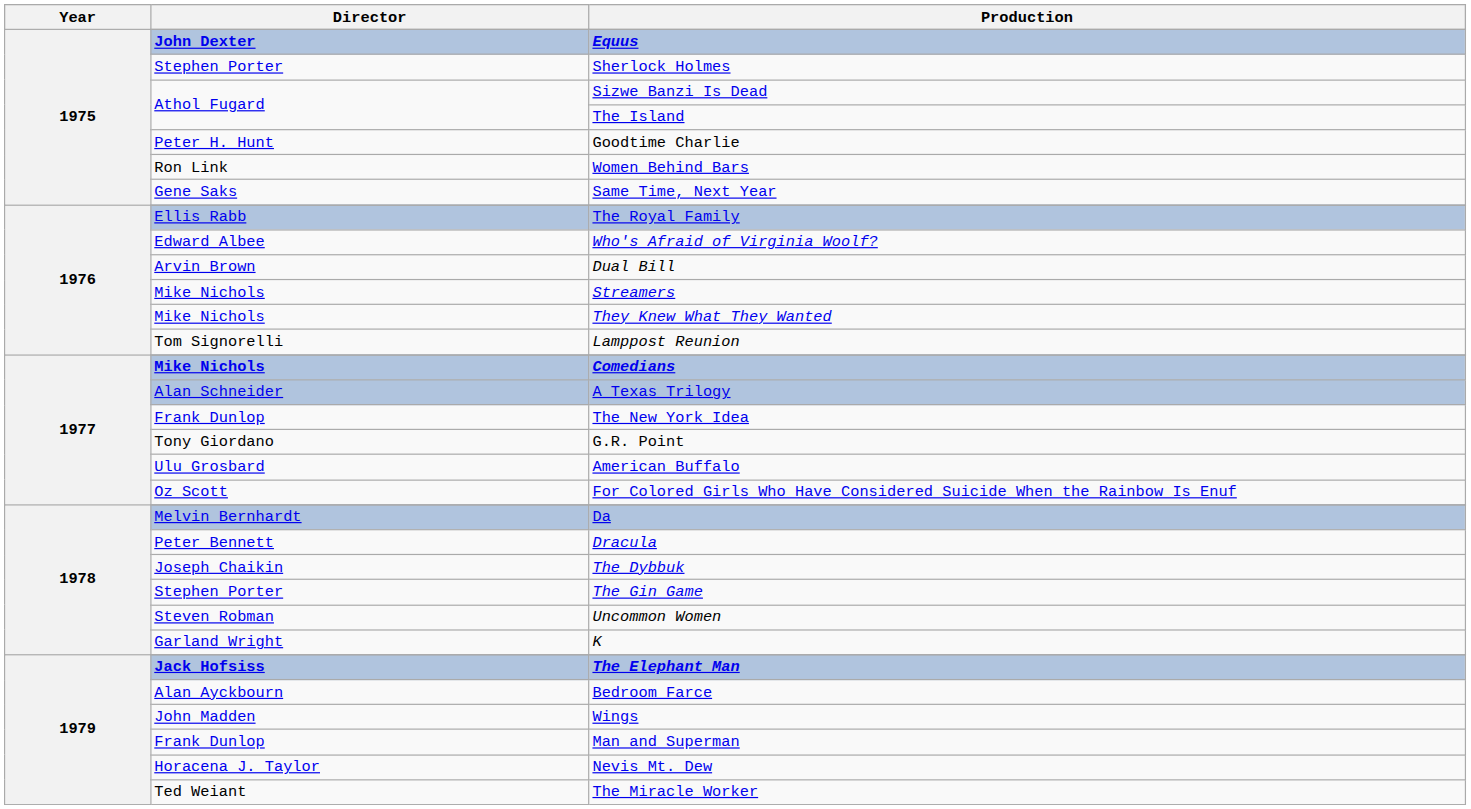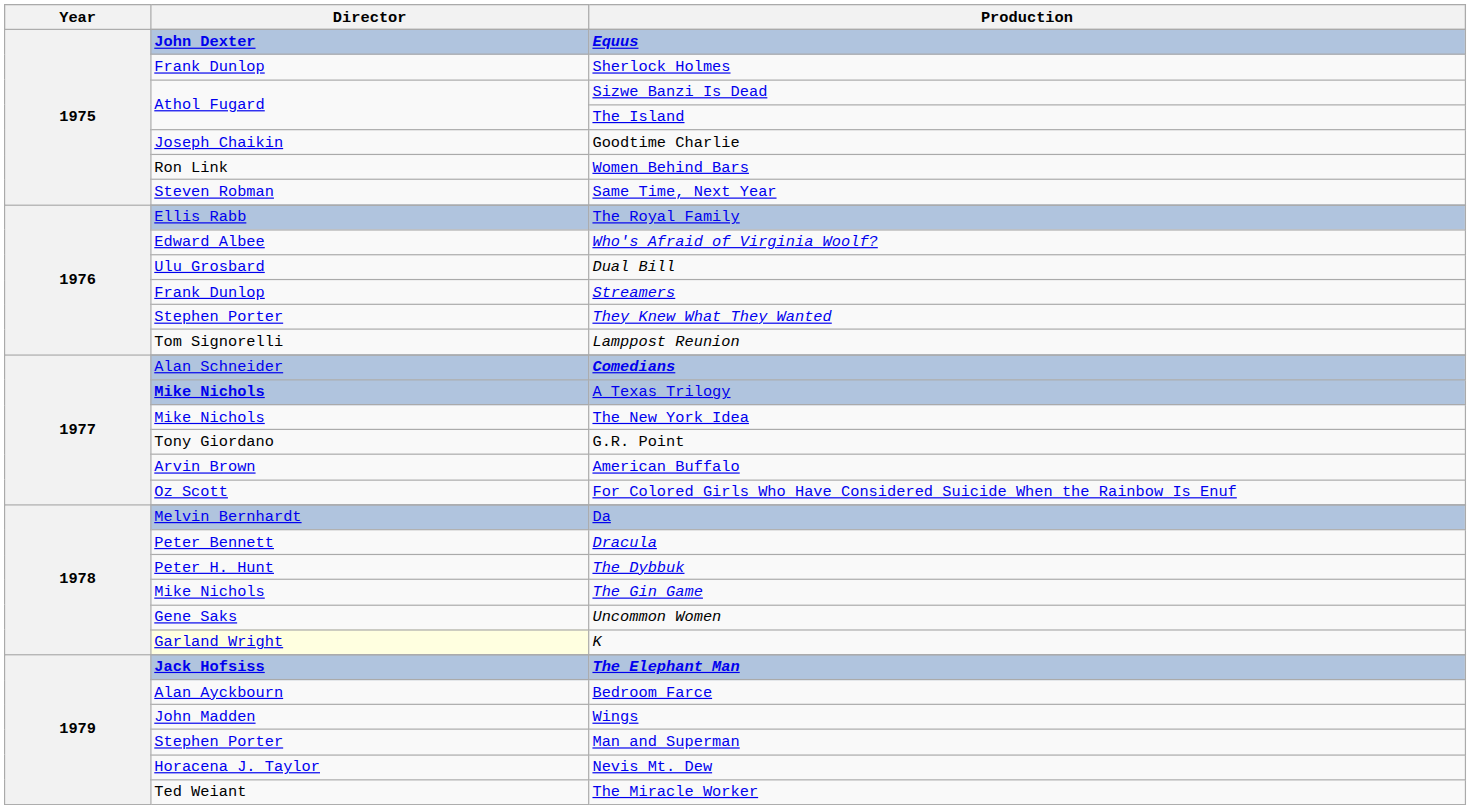Sherlock Holmes | Director: Stephen Porter -> Frank Dunlop
Goodtime Charlie | Director: Peter H. Hunt -> Joseph Chaikin
Same Time, Next Year | Director: Gene Saks -> Steven Robman
Dual Bill | Director: Arvin Brown -> Ulu Grosbard
Streamers | Director: Mike Nichols -> Frank Dunlop
They Knew What They Wanted | Director: Mike Nichols -> Stephen Porter
Comedians | Director: Mike Nichols -> Alan Schneider
A Texas Trilogy | Director: Alan Schneider -> Mike Nichols
The New York Idea | Director: Frank Dunlop -> Mike Nichols
American Buffalo | Director: Ulu Grosbard -> Arvin Brown
The Dybbuk | Director: Joseph Chaikin -> Peter H. Hunt
The Gin Game | Director: Stephen Porter -> Mike Nichols
Uncommon Women | Director: Steven Robman -> Gene Saks
K | Director: no background -> lightyellow background
Man and Superman | Director: Frank Dunlop -> Stephen Porter
